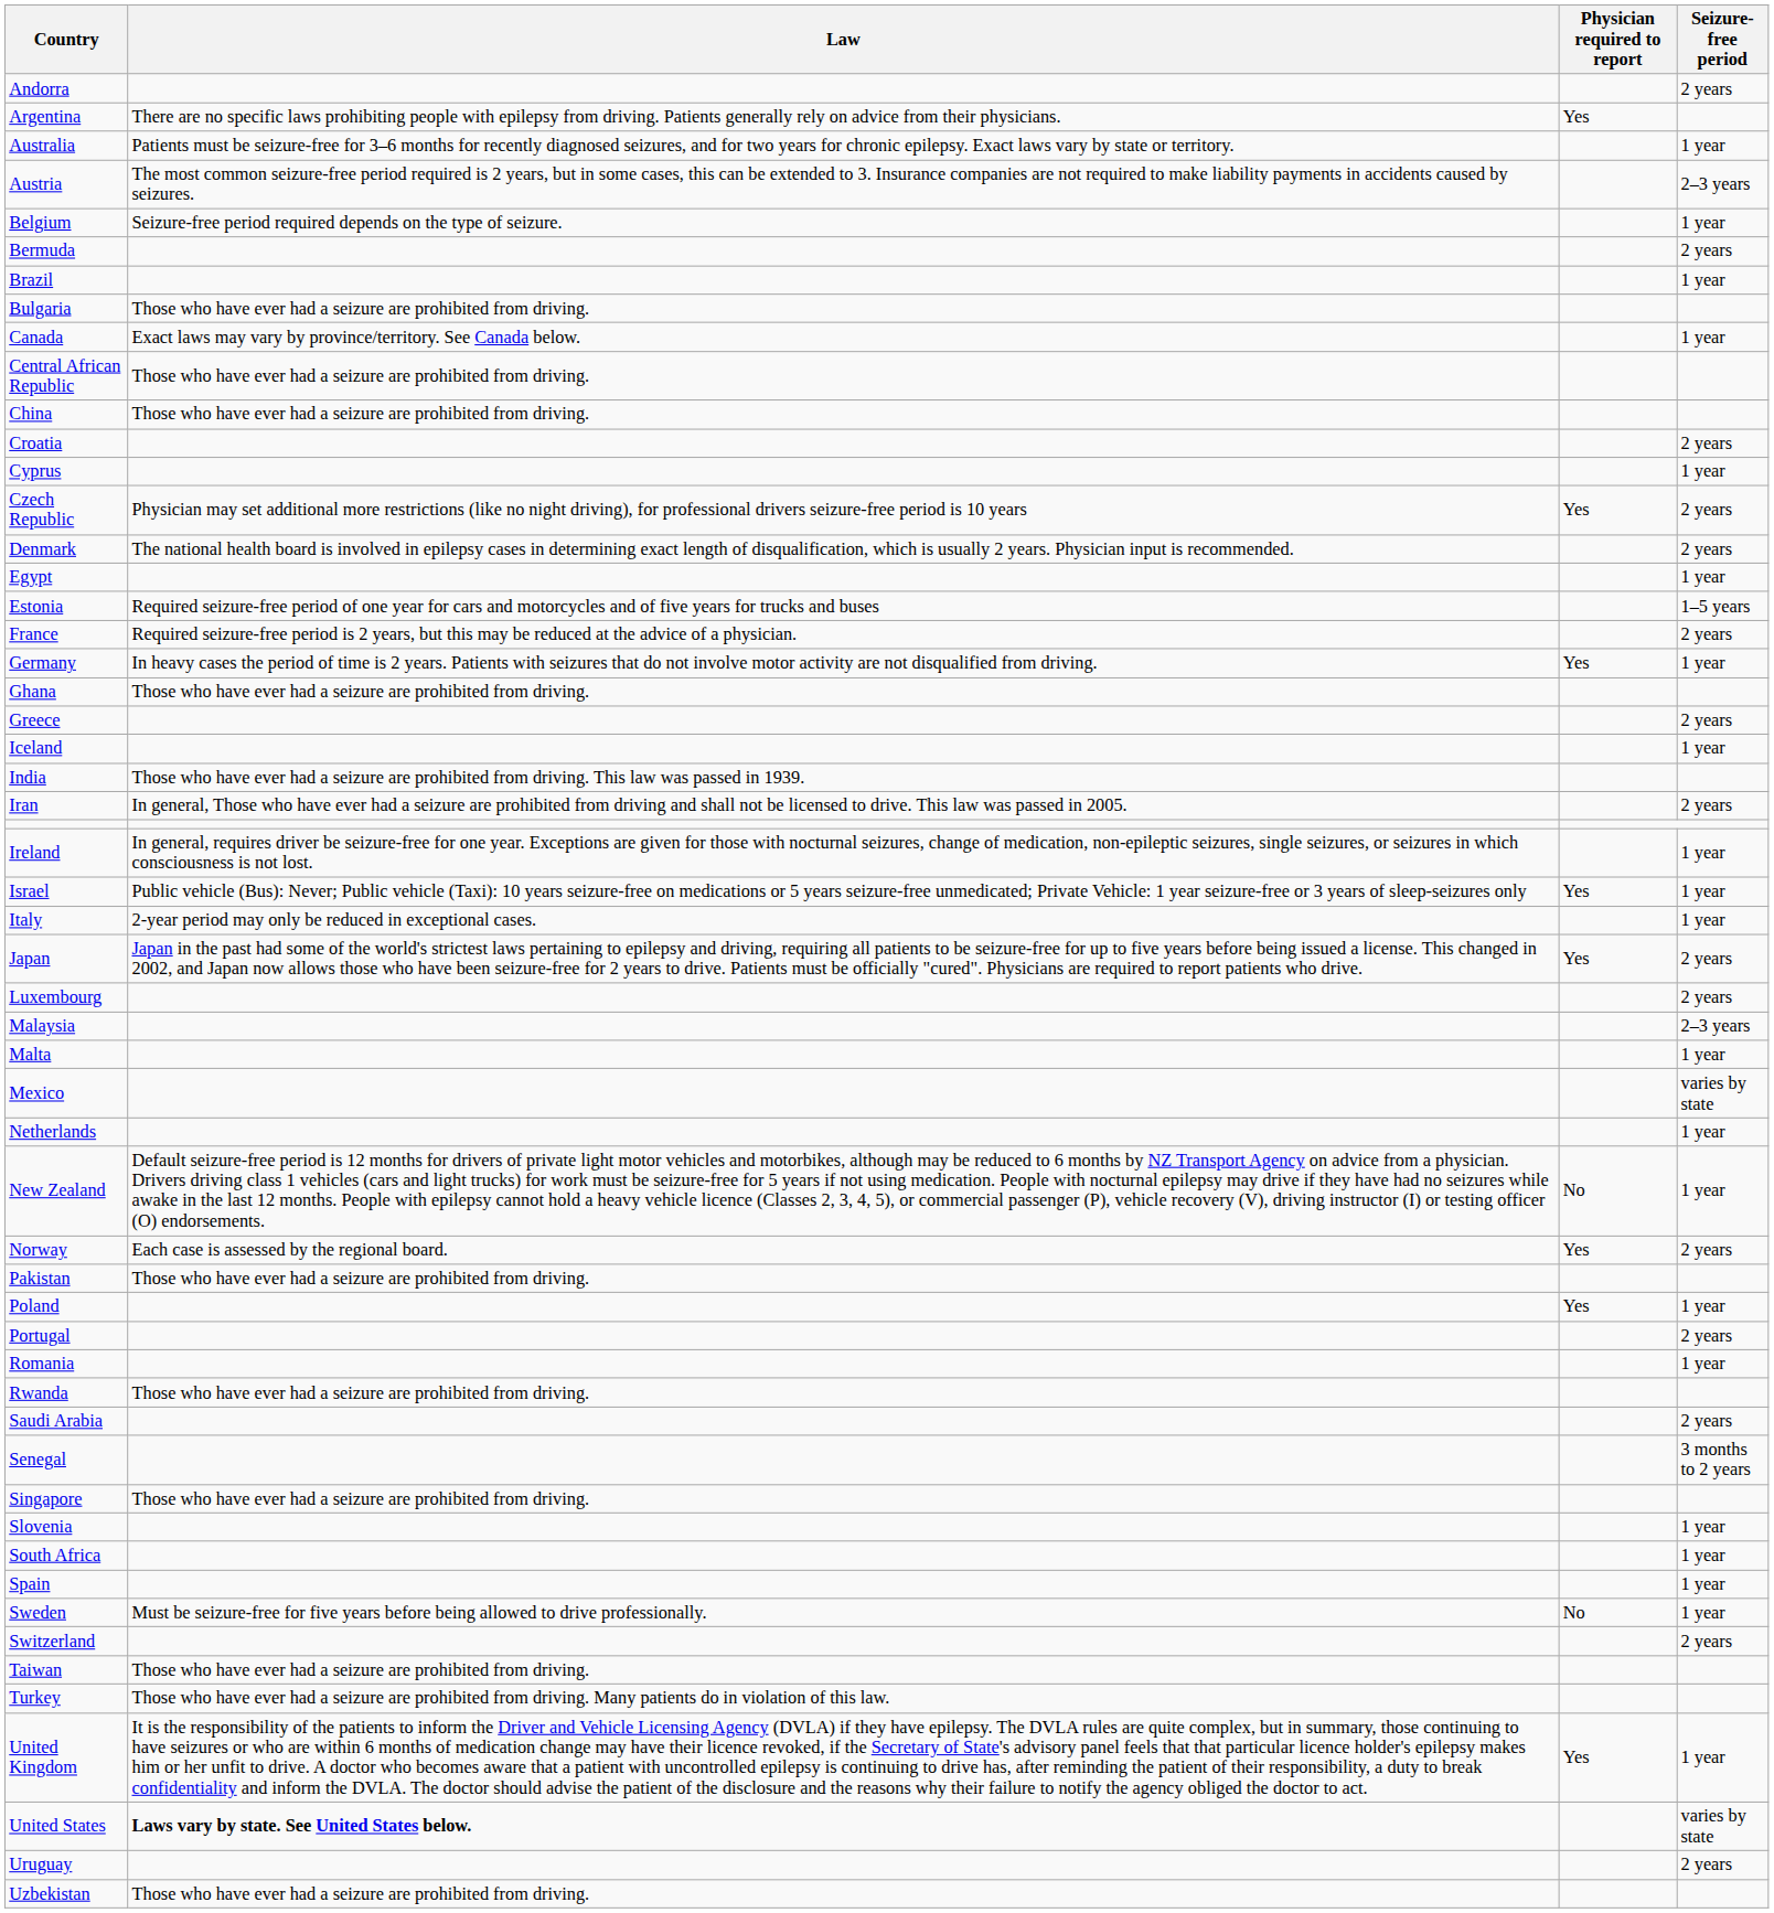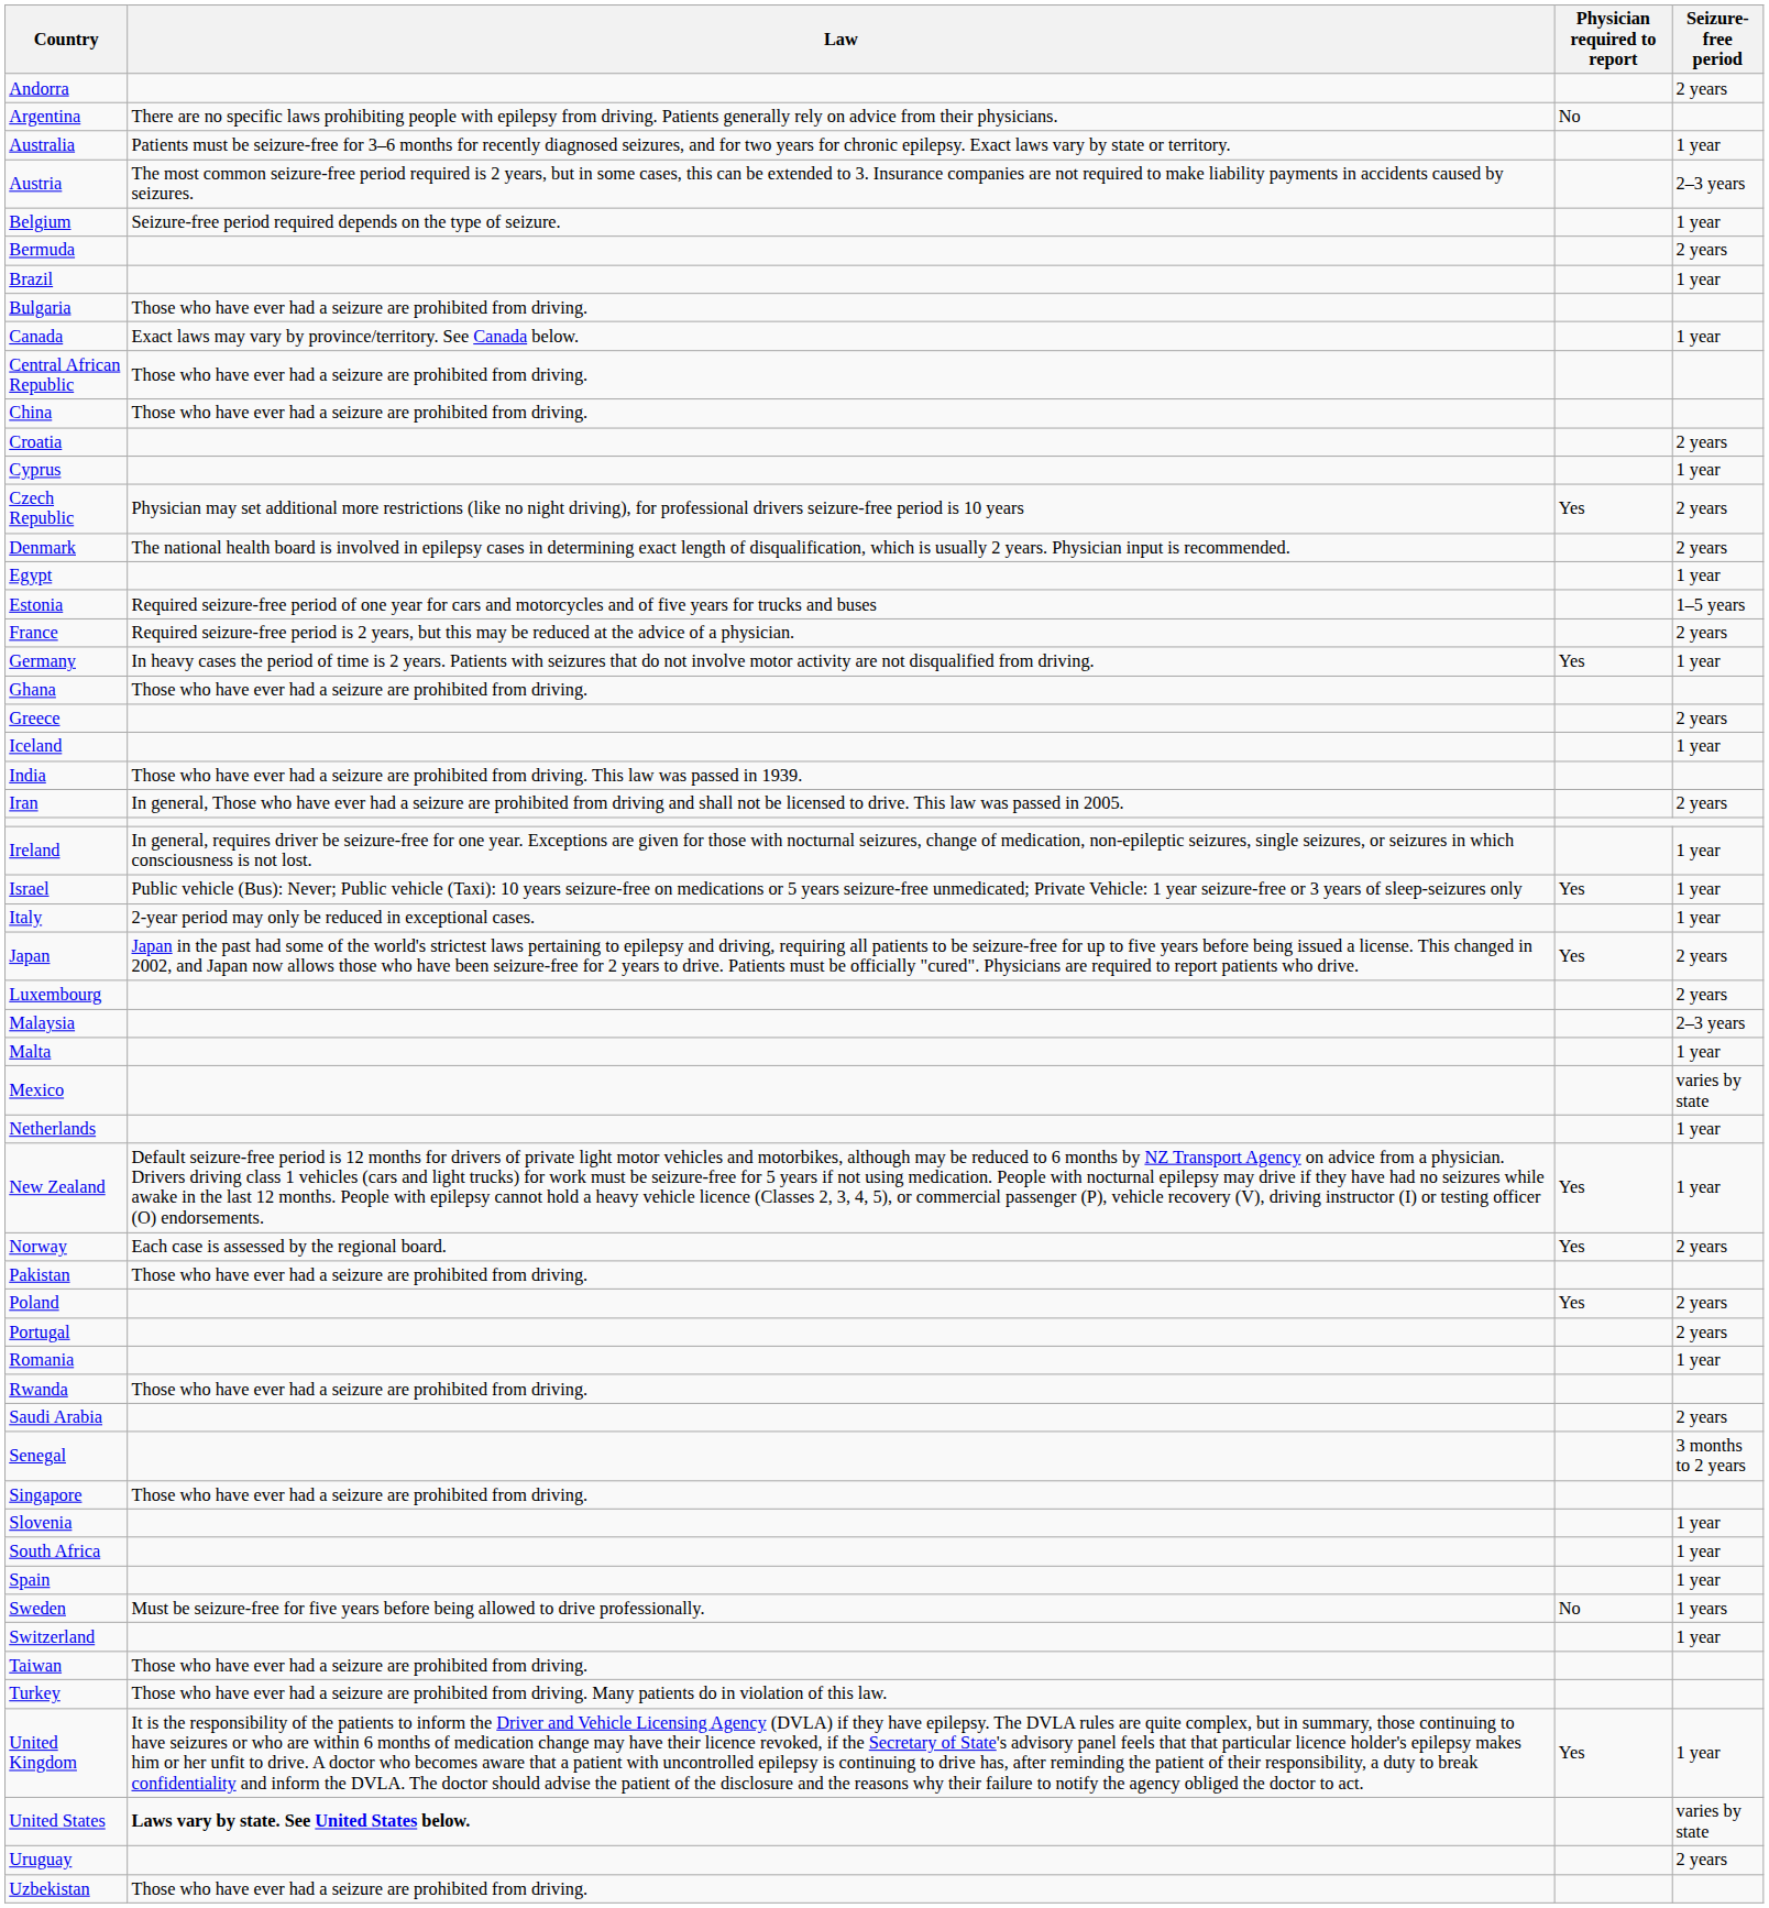Argentina | Physician required to report: Yes -> No
New Zealand | Physician required to report: No -> Yes
Poland | Seizure-free period: 1 year -> 2 years
Sweden | Seizure-free period: 1 year -> 1 years
Switzerland | Seizure-free period: 2 years -> 1 year
